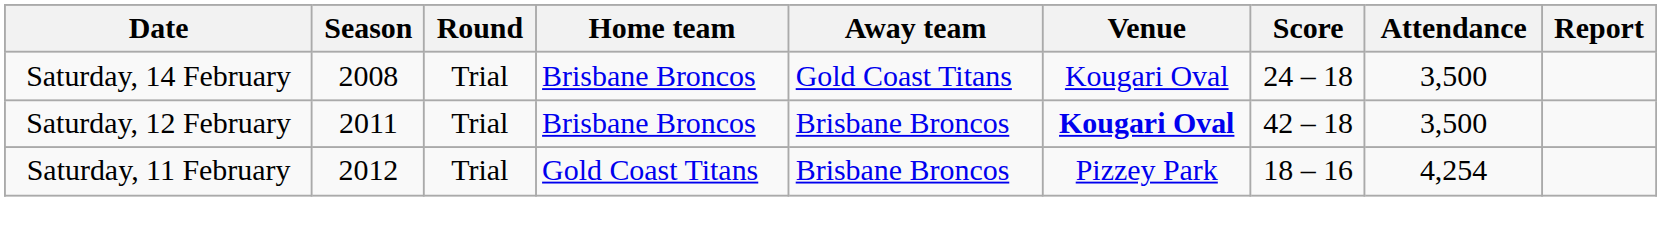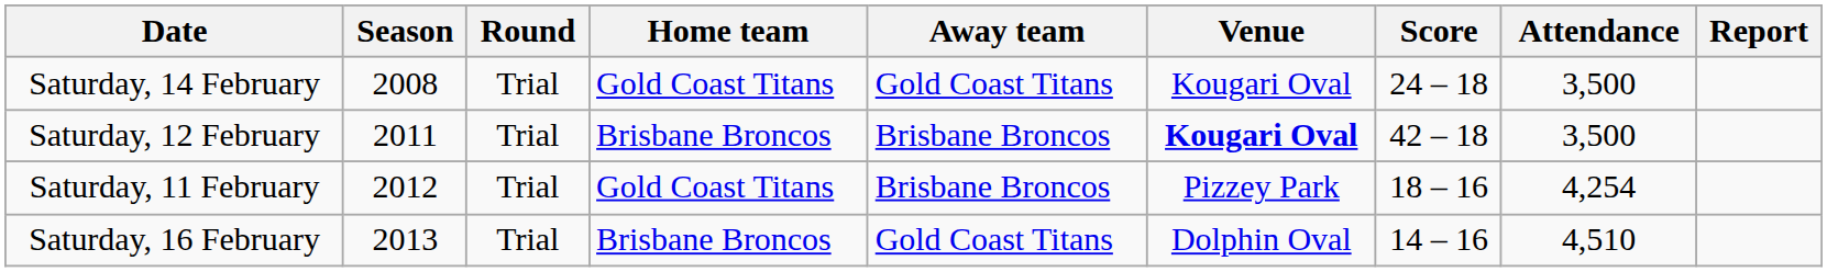Saturday, 14 February | Home team: Brisbane Broncos -> Gold Coast Titans
+ row: Saturday, 16 February | 2013 | Trial | Brisbane Broncos | Gold Coast Titans | Dolphin Oval | 14 – 16 | 4,510
